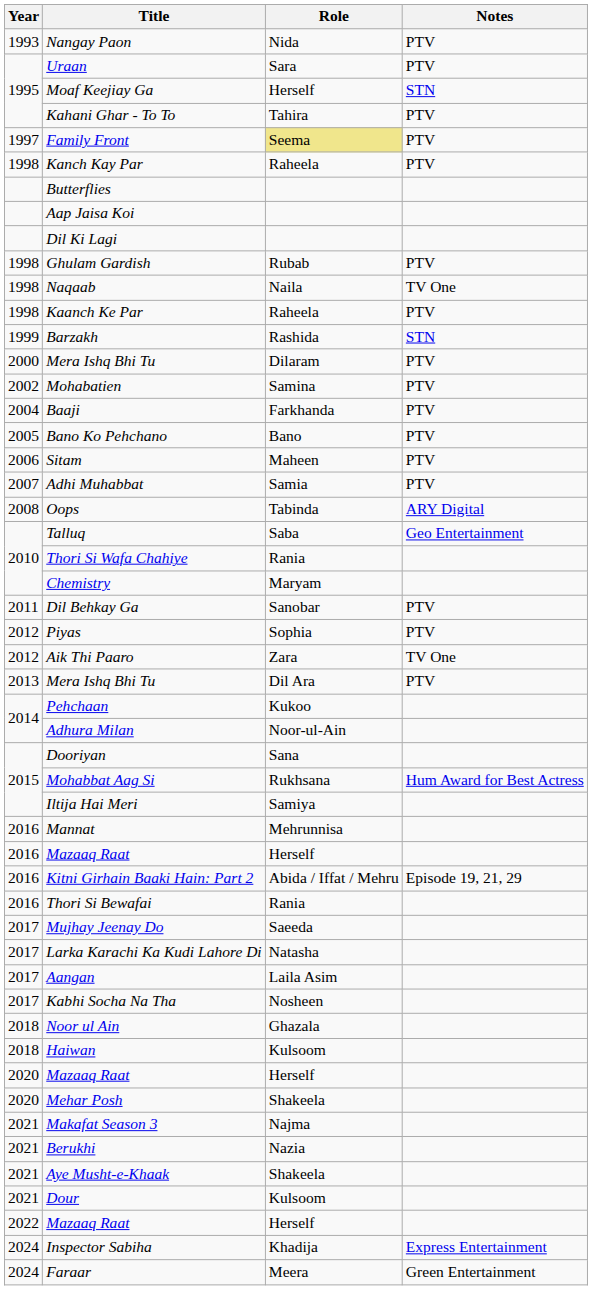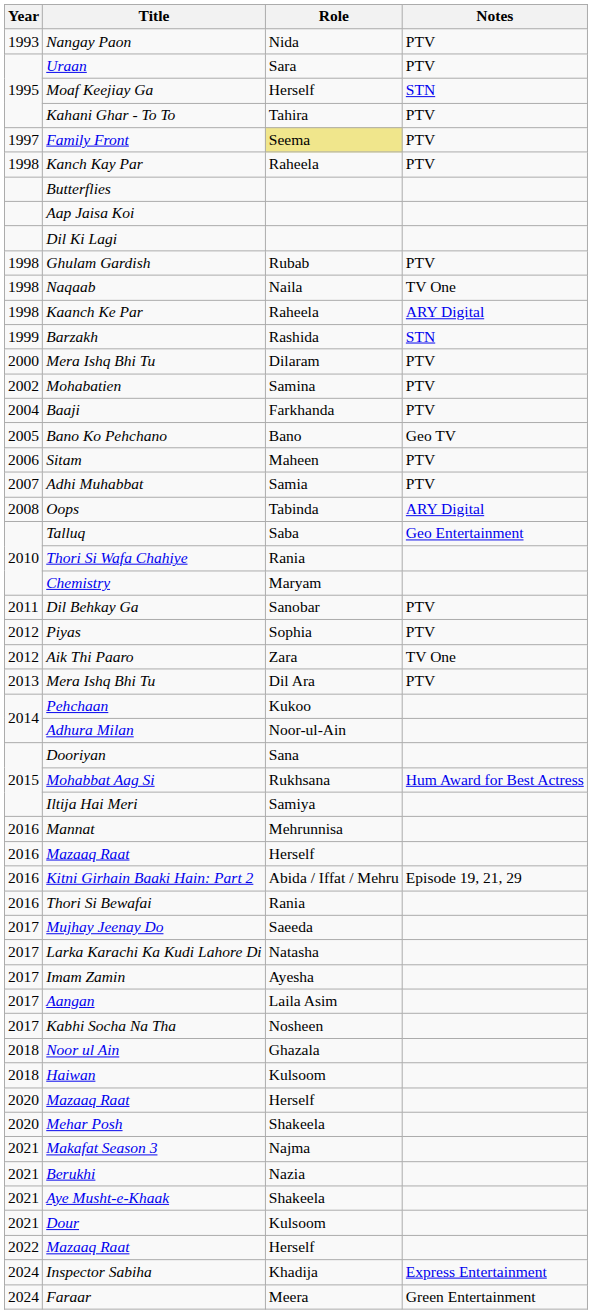Kaanch Ke Par | Notes: PTV -> ARY Digital
Bano Ko Pehchano | Notes: PTV -> Geo TV
+ row: 2017 | Imam Zamin | Ayesha
